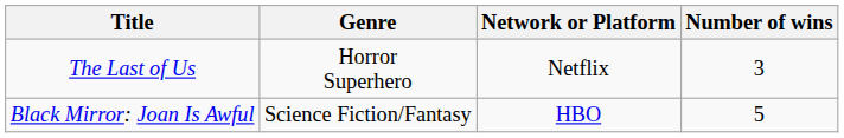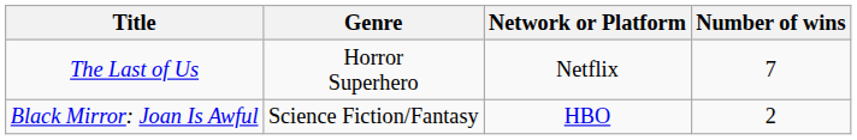The Last of Us | Number of wins: 3 -> 7
Black Mirror: Joan Is Awful | Number of wins: 5 -> 2
